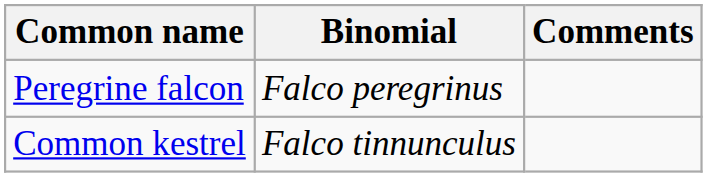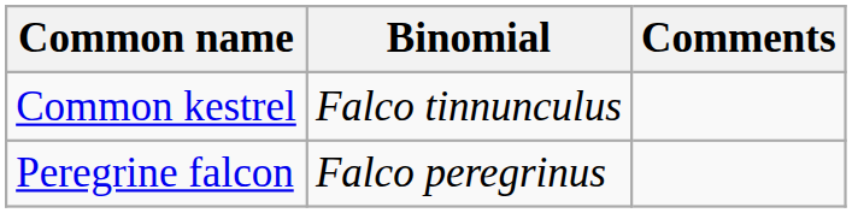rows swapped: Common kestrel <-> Peregrine falcon
